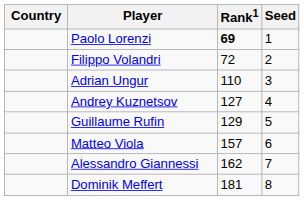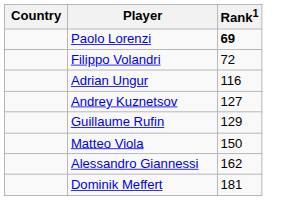- column: Seed | 1 | 2 | 3 | 4 | 5 | 6 | 7 | 8
Adrian Ungur | Rank1: 110 -> 116
Matteo Viola | Rank1: 157 -> 150
